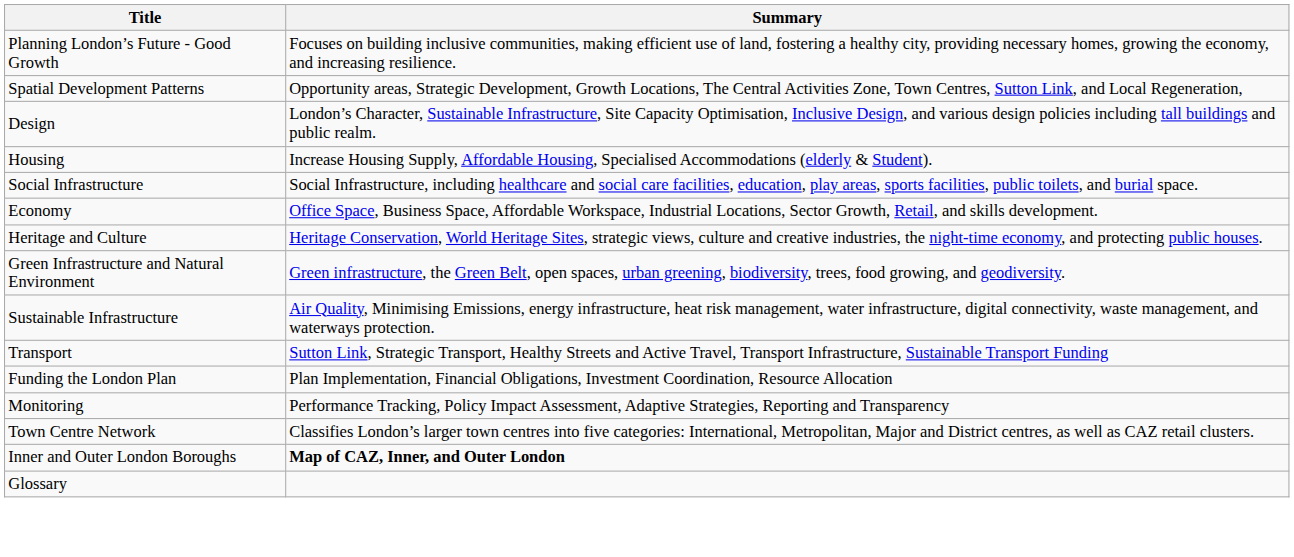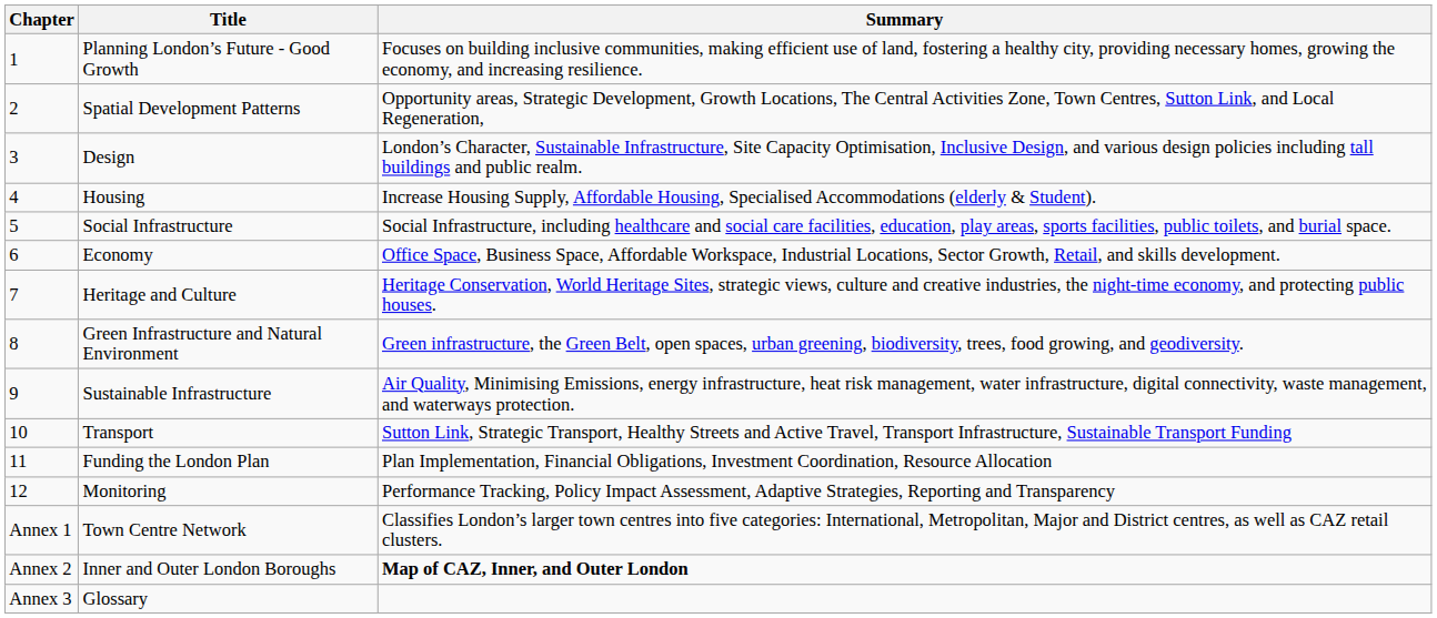+ column: Chapter | 1 | 2 | 3 | 4 | 5 | 6 | 7 | 8 | 9 | 10 | 11 | 12 | Annex 1 | Annex 2 | Annex 3
